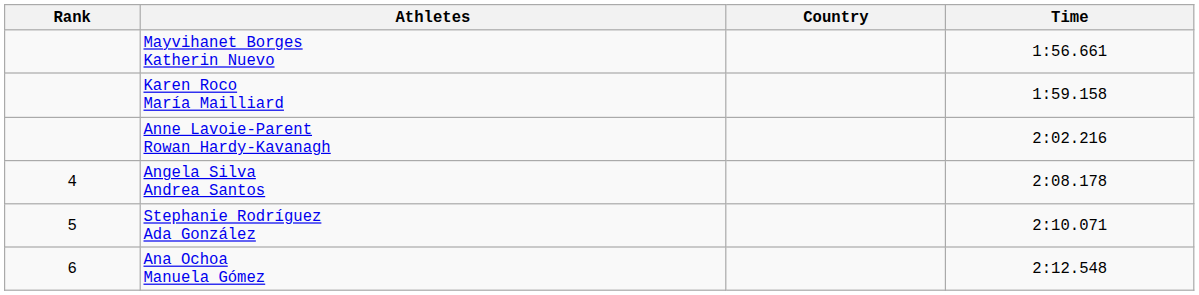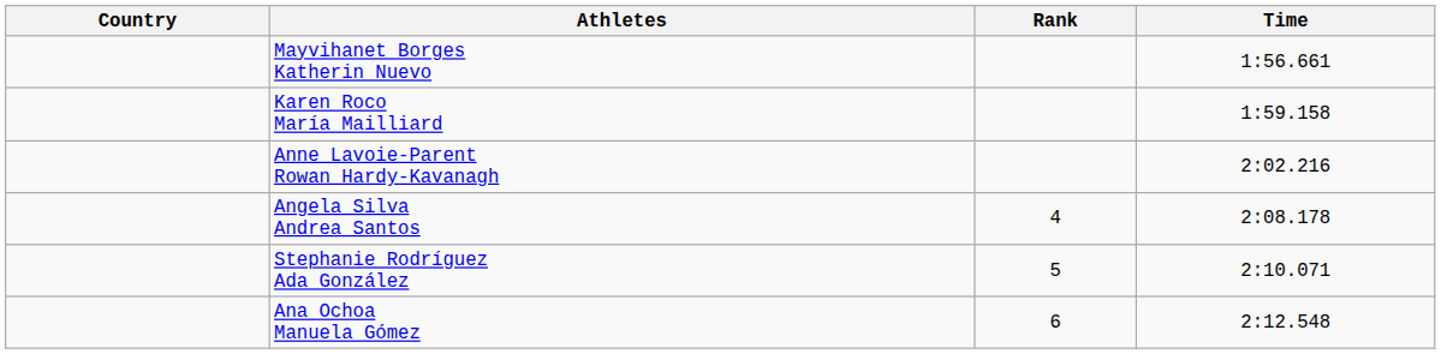columns swapped: Rank <-> Country
